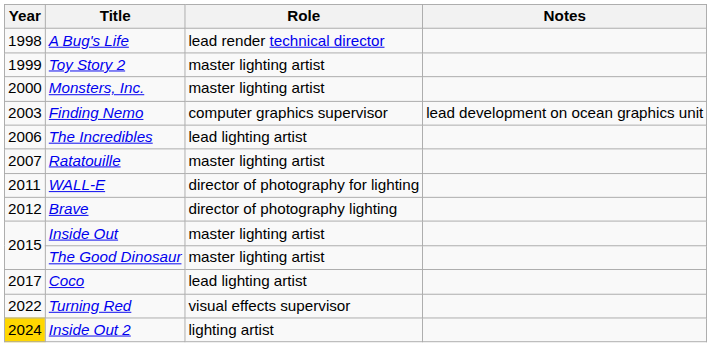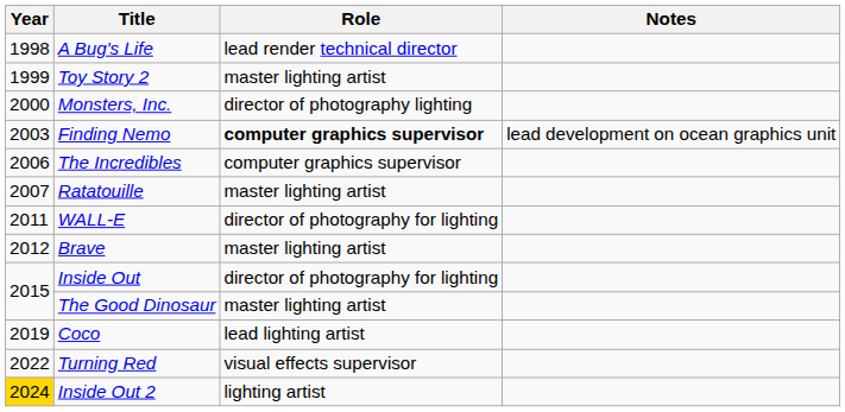Monsters, Inc. | Role: master lighting artist -> director of photography lighting
Finding Nemo | Role: normal -> bold
The Incredibles | Role: lead lighting artist -> computer graphics supervisor
Brave | Role: director of photography lighting -> master lighting artist
Inside Out | Role: master lighting artist -> director of photography for lighting
Coco | Year: 2017 -> 2019
